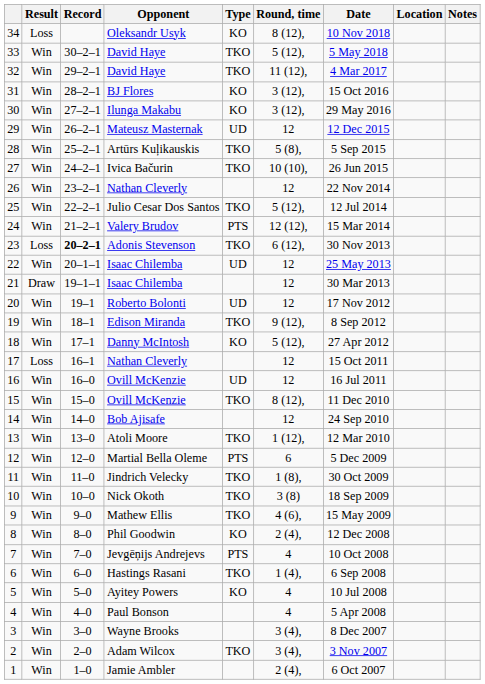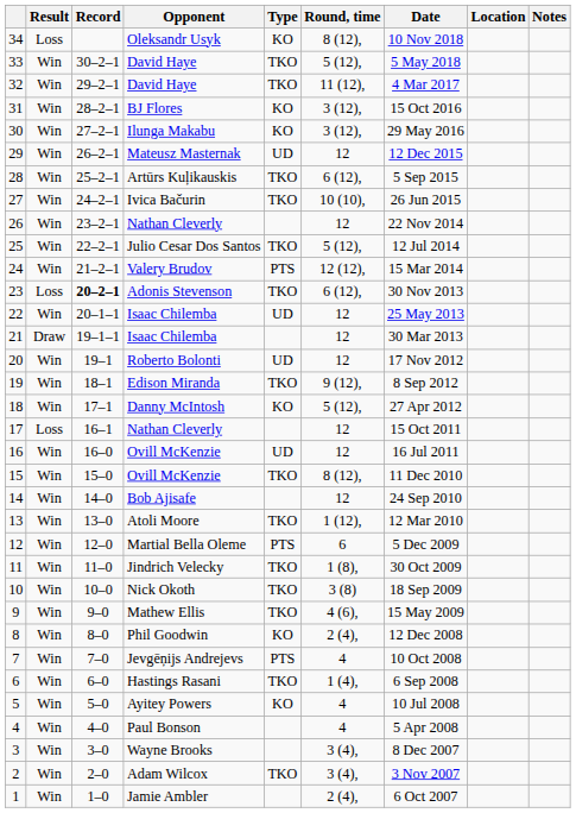28 | Round, time: 5 (8), -> 6 (12),
